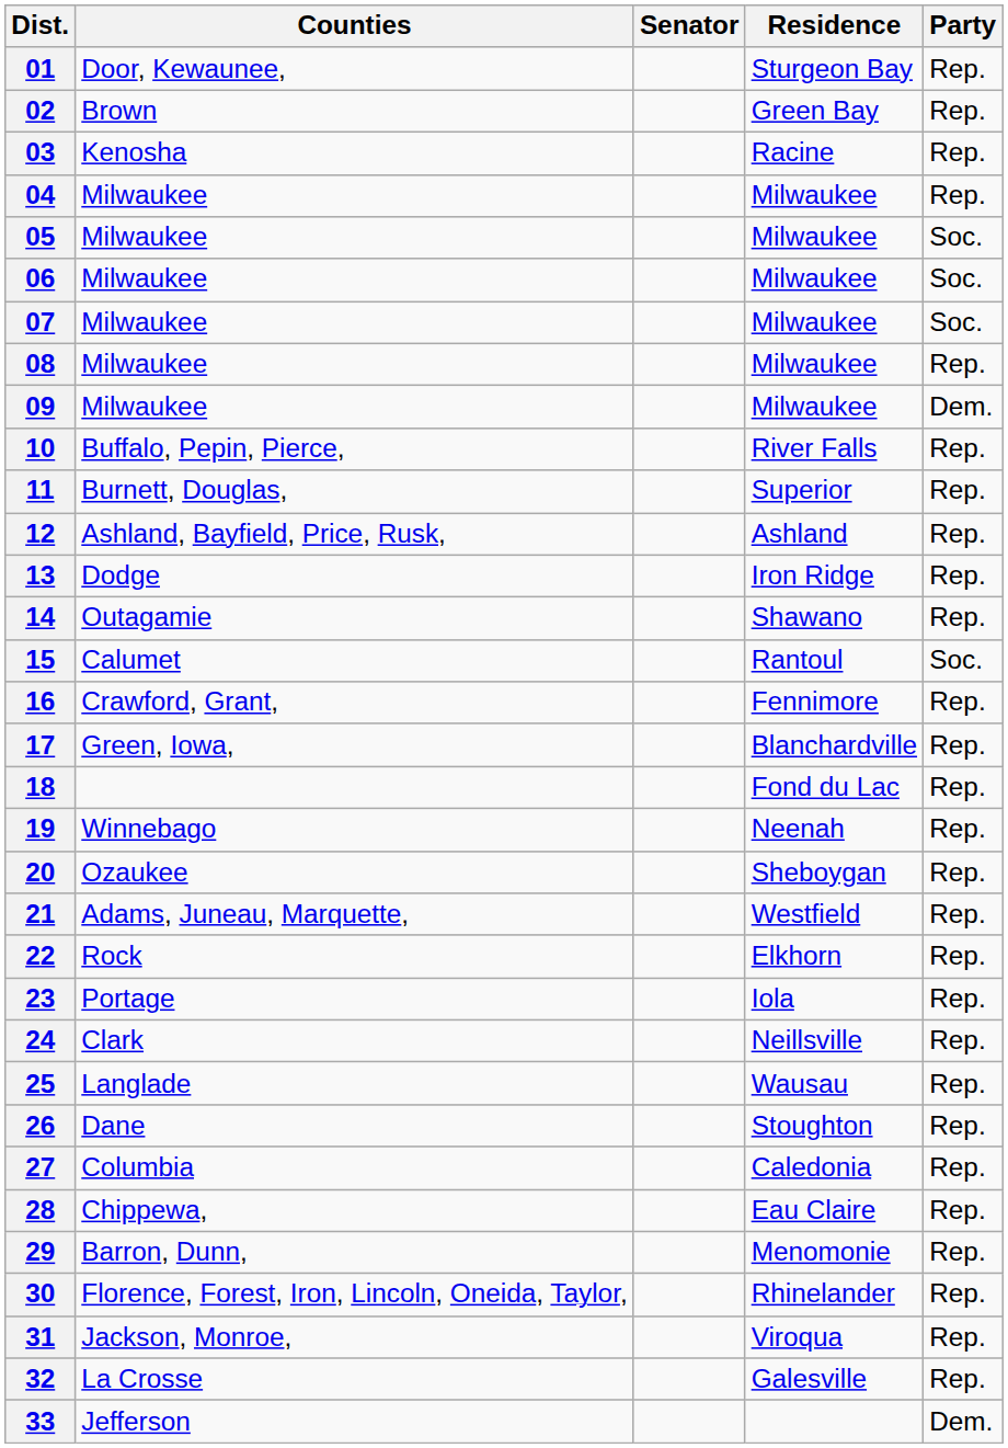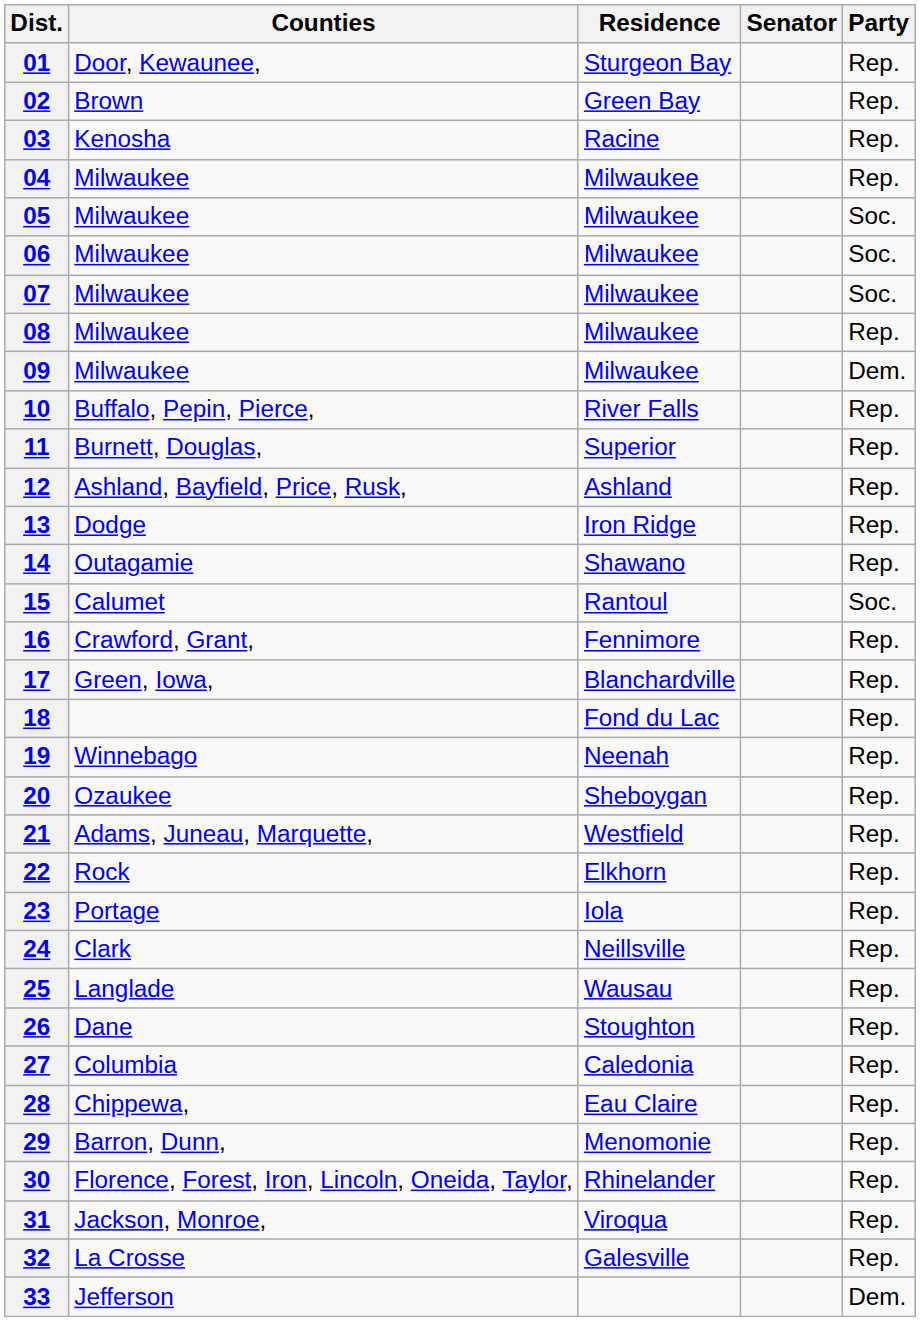columns swapped: Senator <-> Residence
